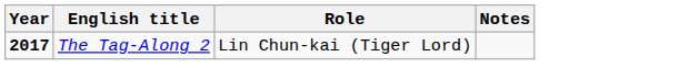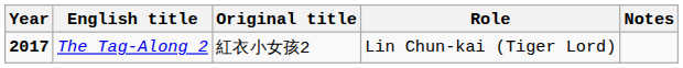+ column: Original title | 紅衣小女孩2
